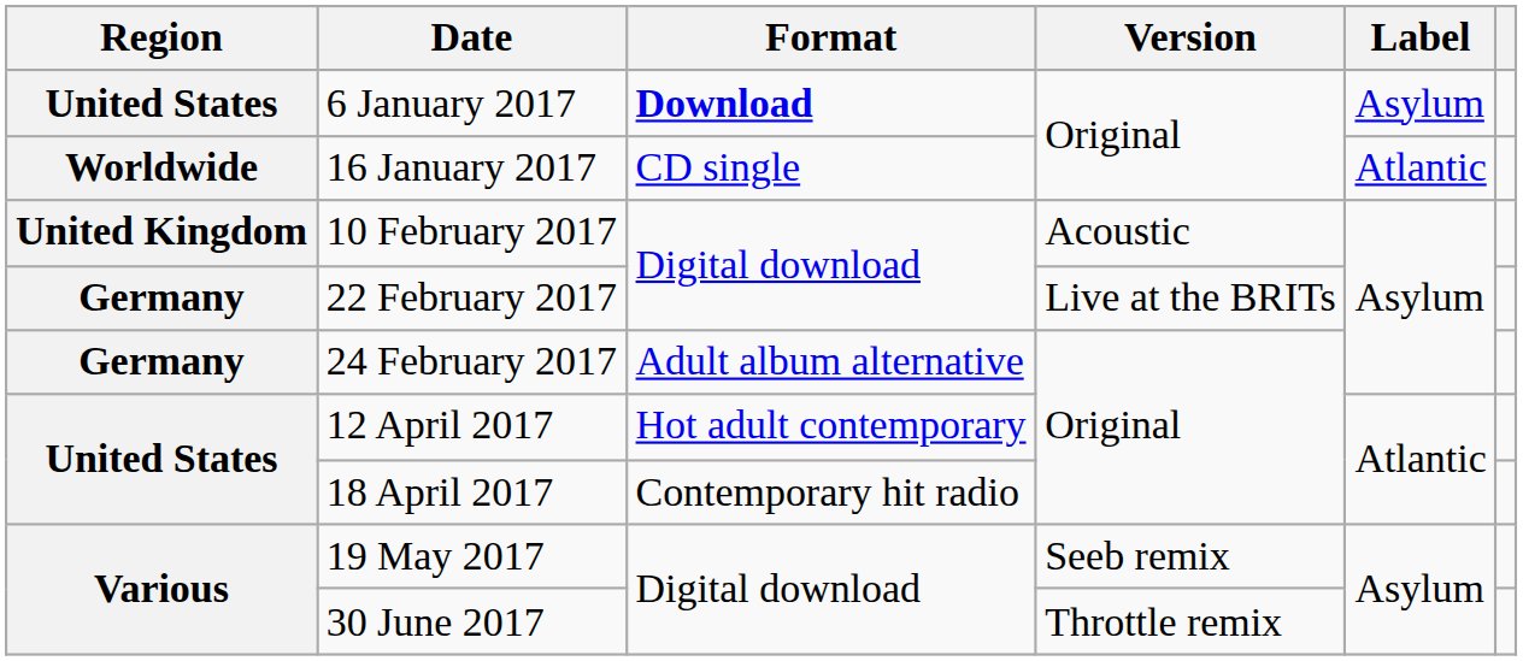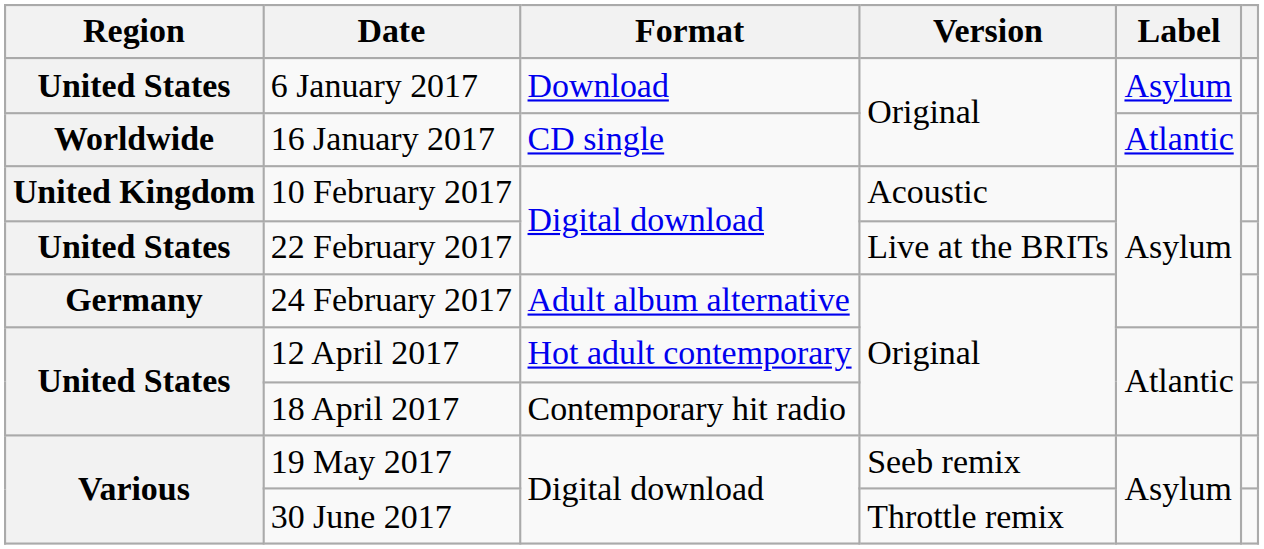6 January 2017 | Format: bold -> normal
22 February 2017 | Region: Germany -> United States
